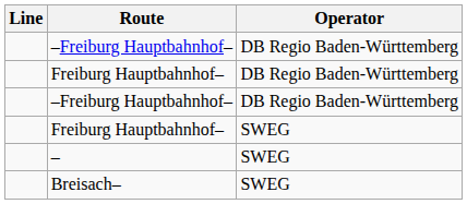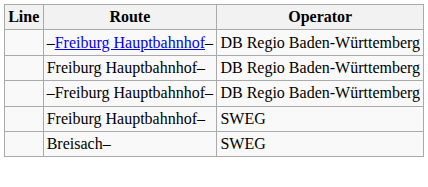- row: – | SWEG
